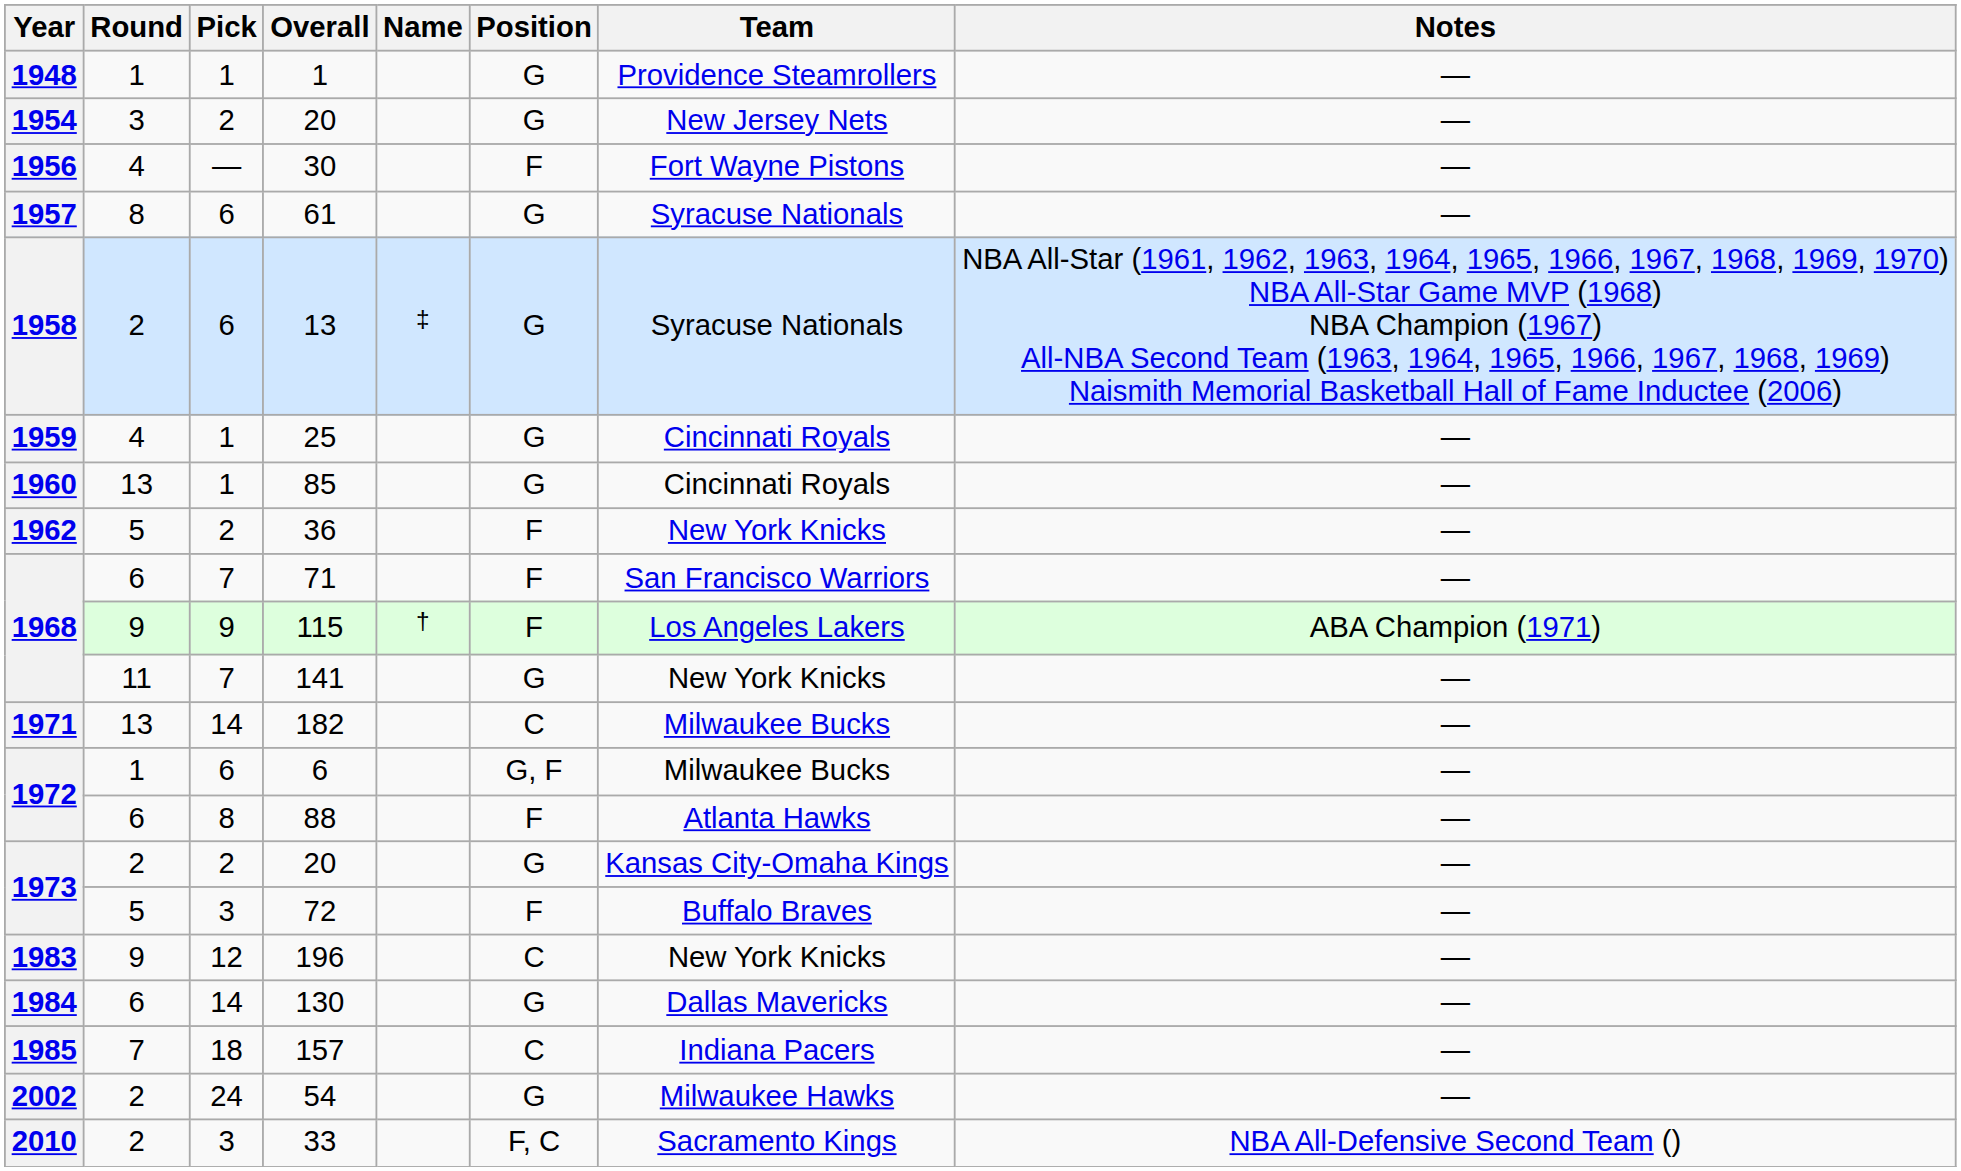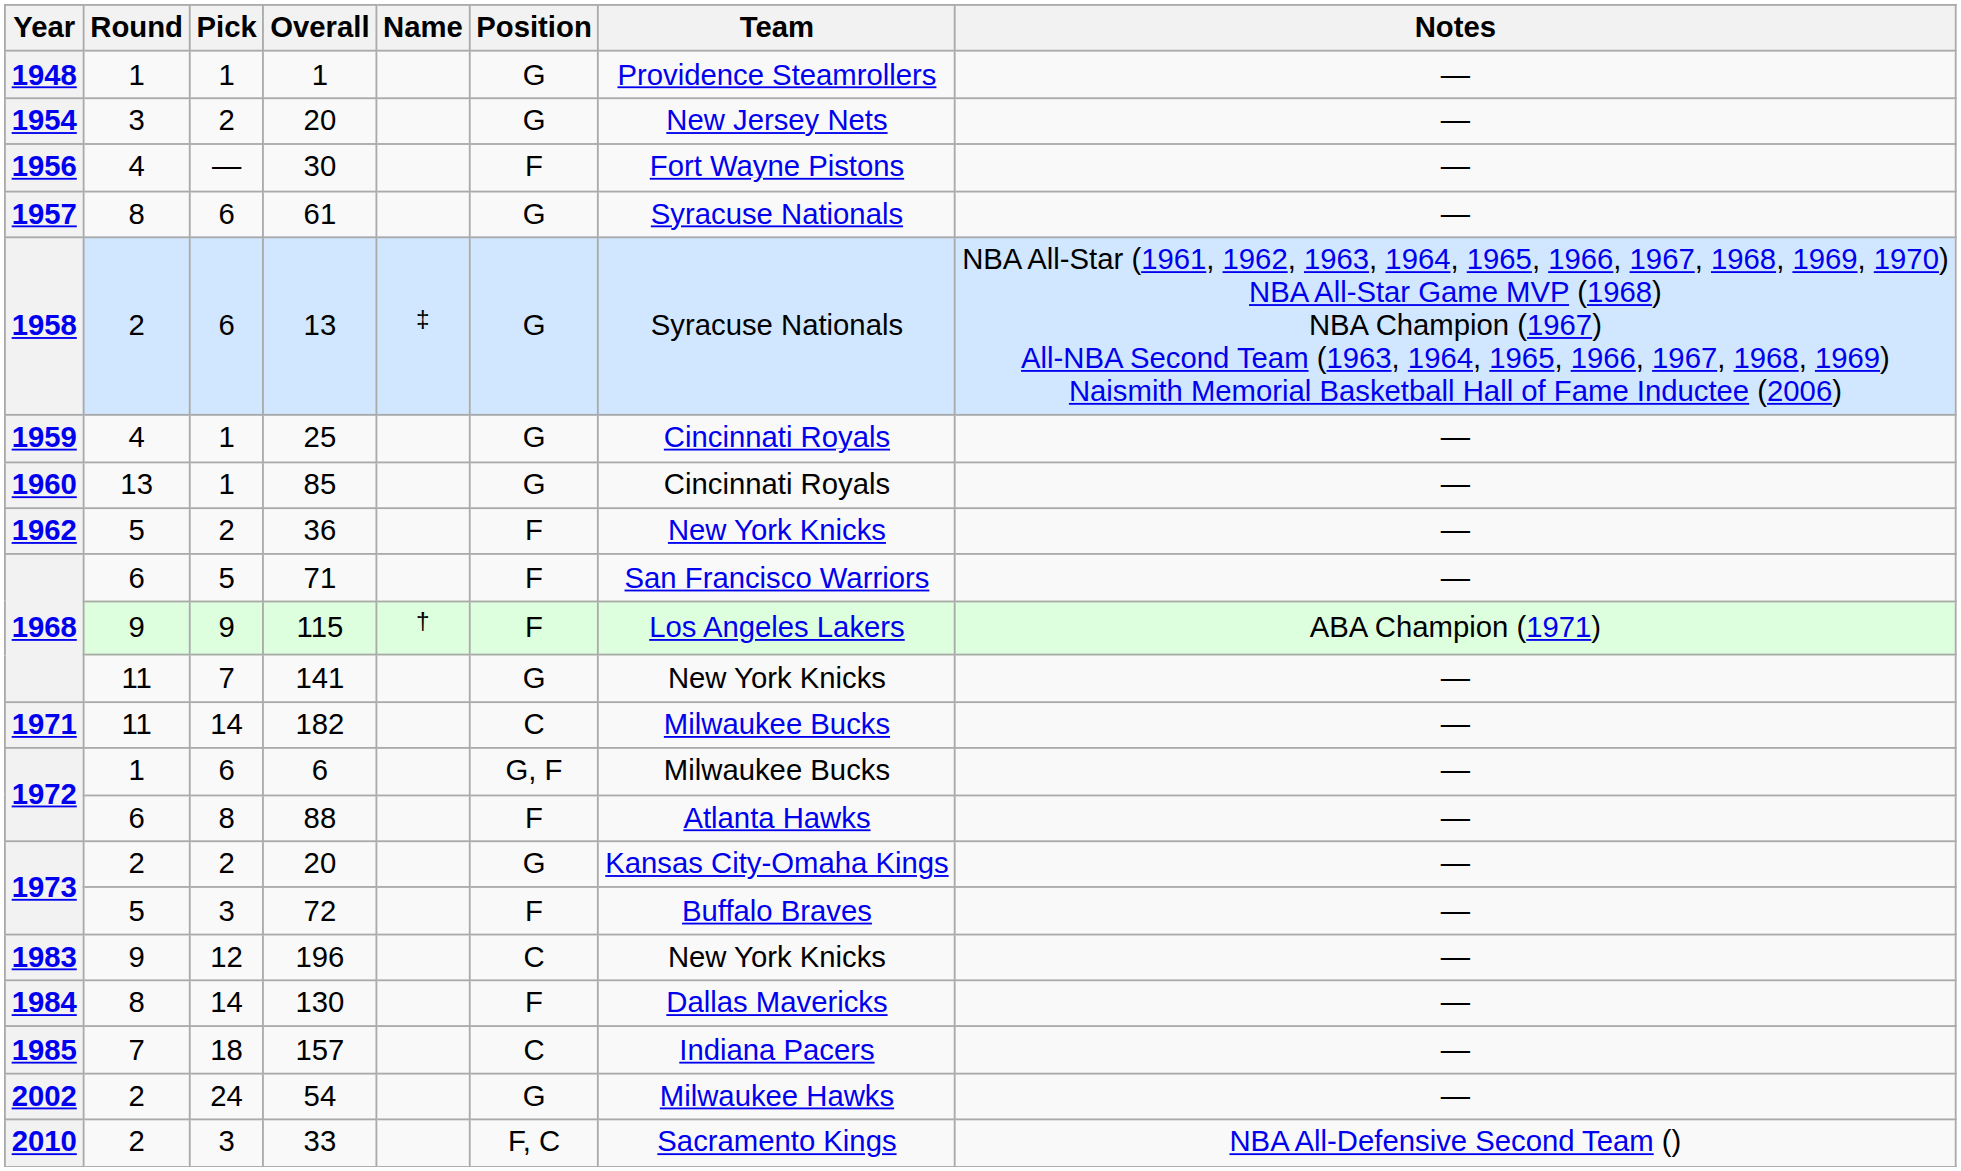71 | Pick: 7 -> 5
182 | Round: 13 -> 11
130 | Round: 6 -> 8
130 | Position: G -> F
